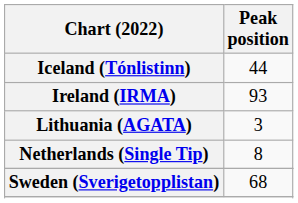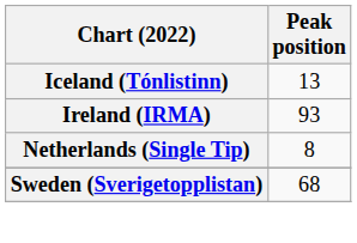Iceland (Tónlistinn) | Peak position: 44 -> 13
- row: Lithuania (AGATA) | 3
